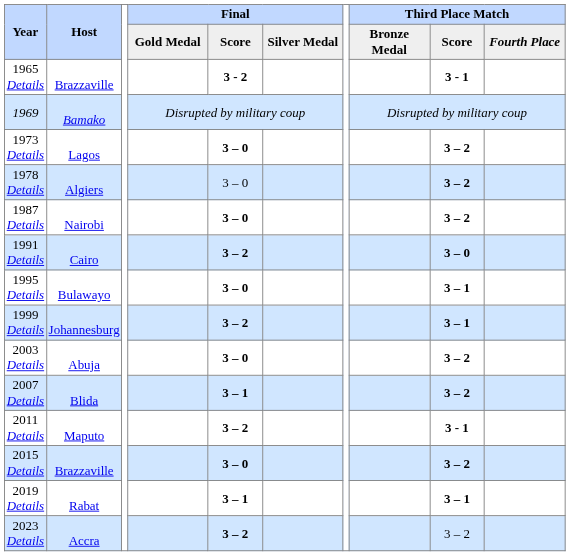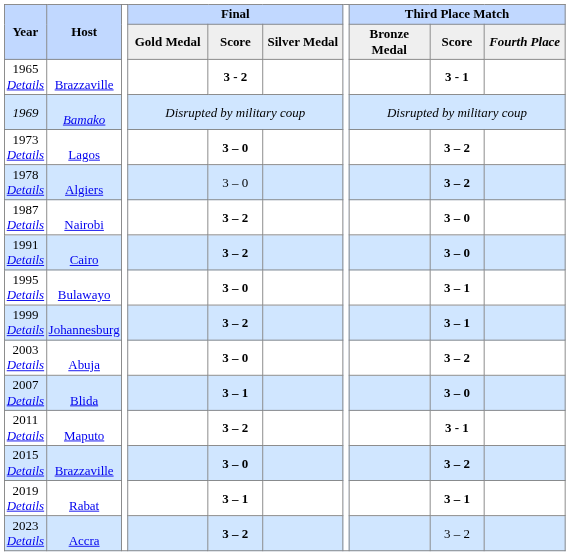1987 Details | Final / Score: 3 – 0 -> 3 – 2
1987 Details | Third Place Match / Score: 3 – 2 -> 3 – 0
2007 Details | Third Place Match / Score: 3 – 2 -> 3 – 0
